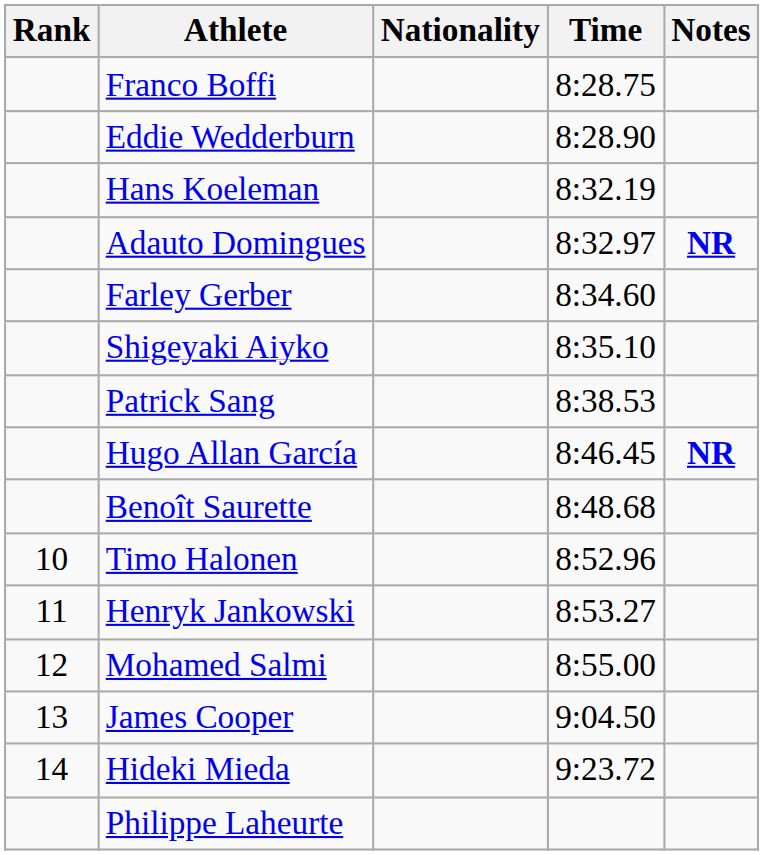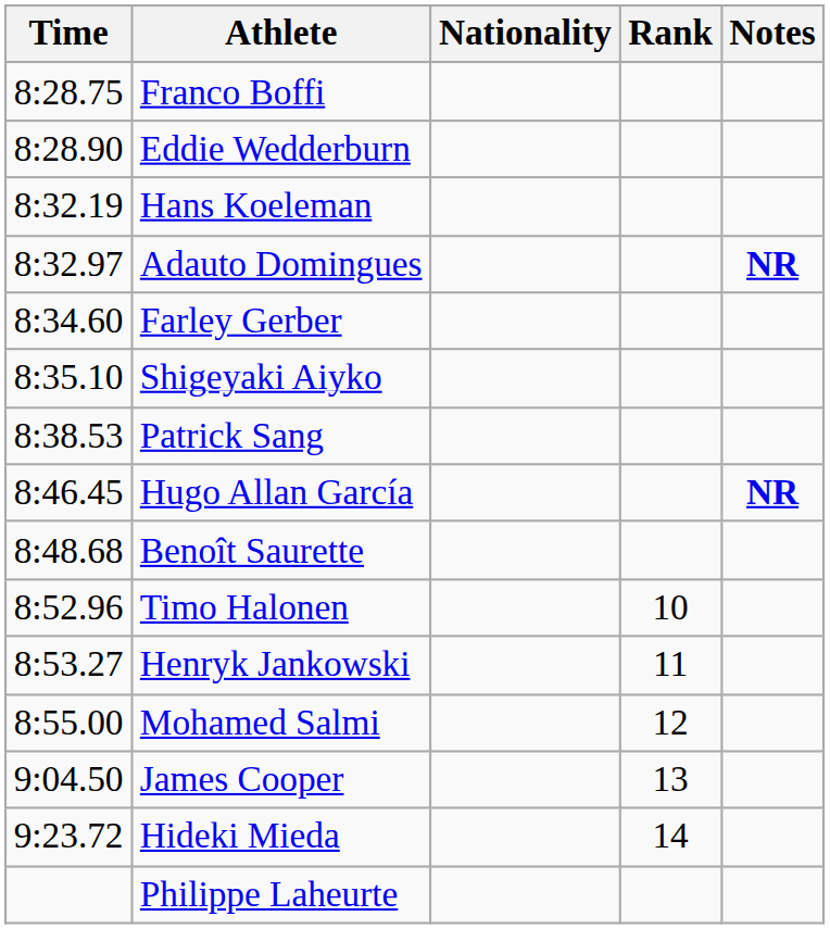columns swapped: Rank <-> Time
